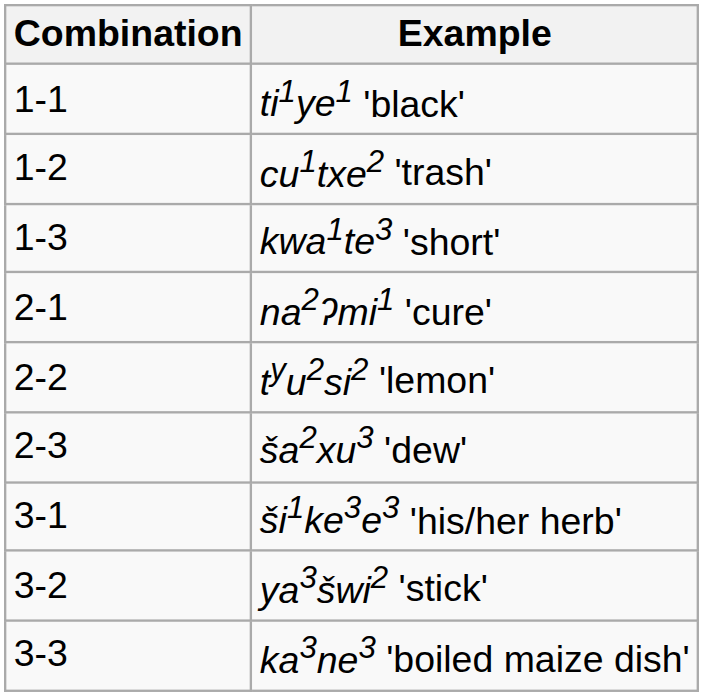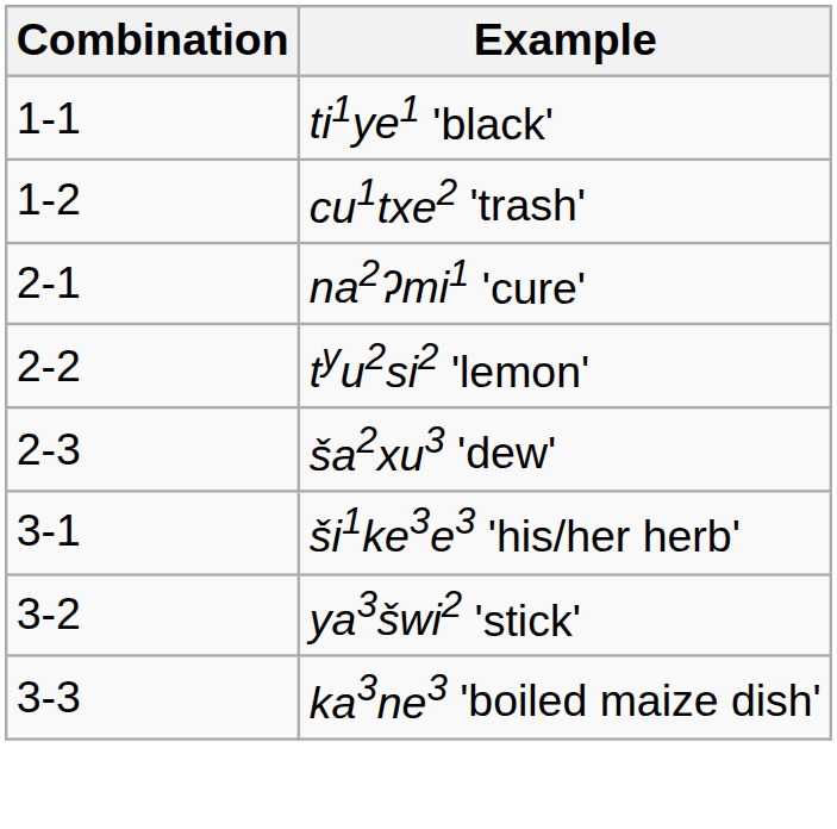- row: 1-3 | kwa1te3 'short'
